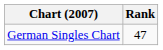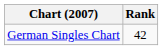German Singles Chart | Rank: 47 -> 42
